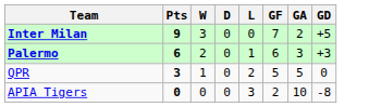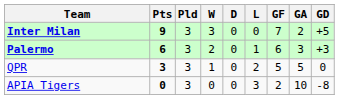+ column: Pld | 3 | 3 | 3 | 3
